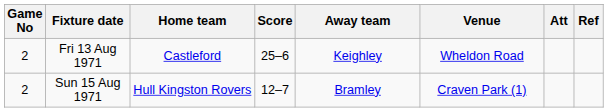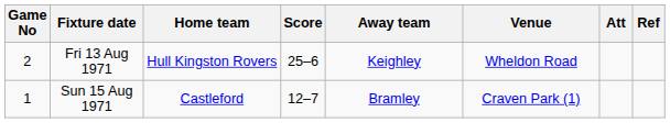Fri 13 Aug 1971 | Home team: Castleford -> Hull Kingston Rovers
Sun 15 Aug 1971 | Game No: 2 -> 1
Sun 15 Aug 1971 | Home team: Hull Kingston Rovers -> Castleford
